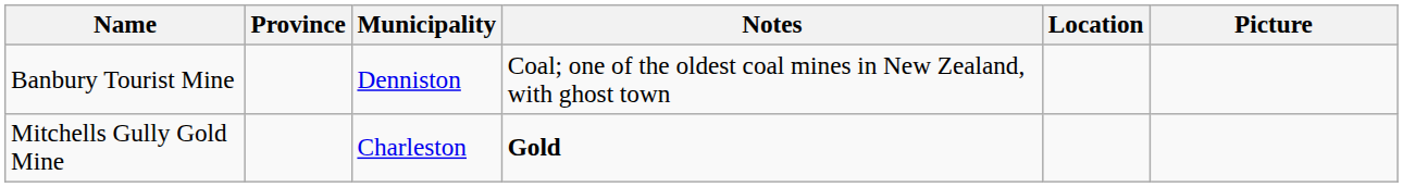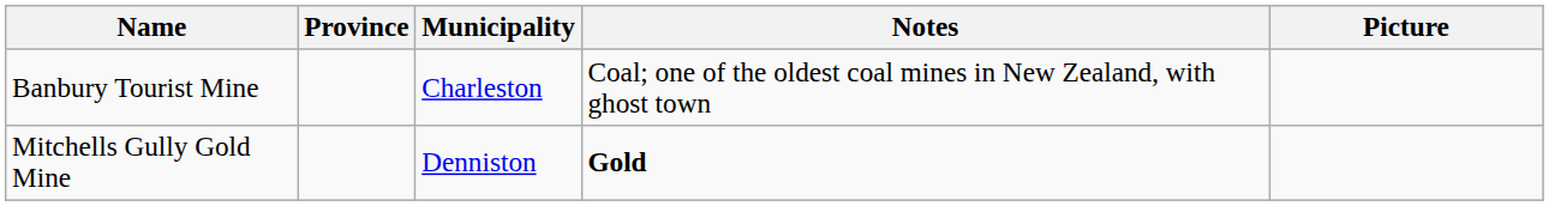- column: Location
Banbury Tourist Mine | Municipality: Denniston -> Charleston
Mitchells Gully Gold Mine | Municipality: Charleston -> Denniston
